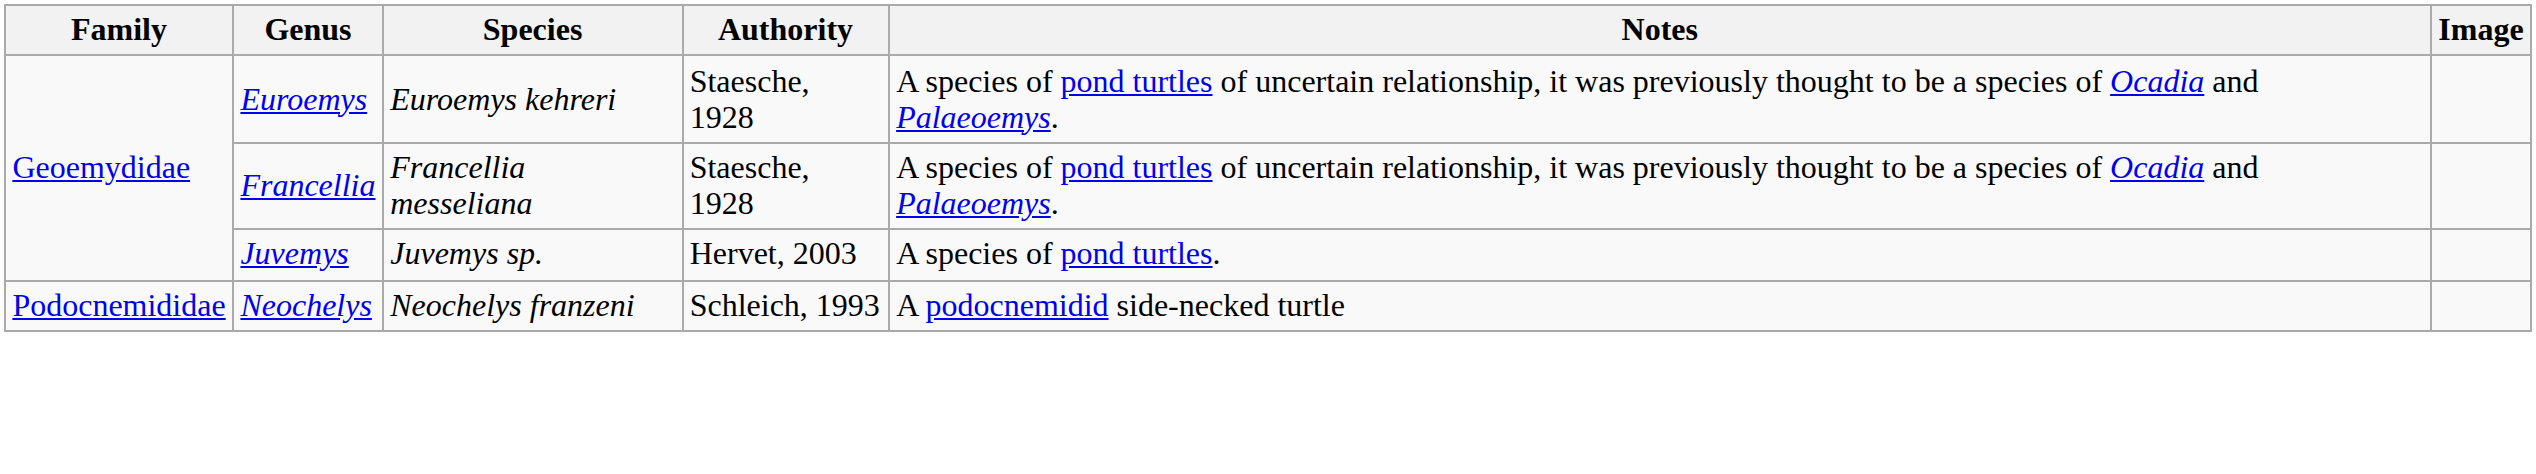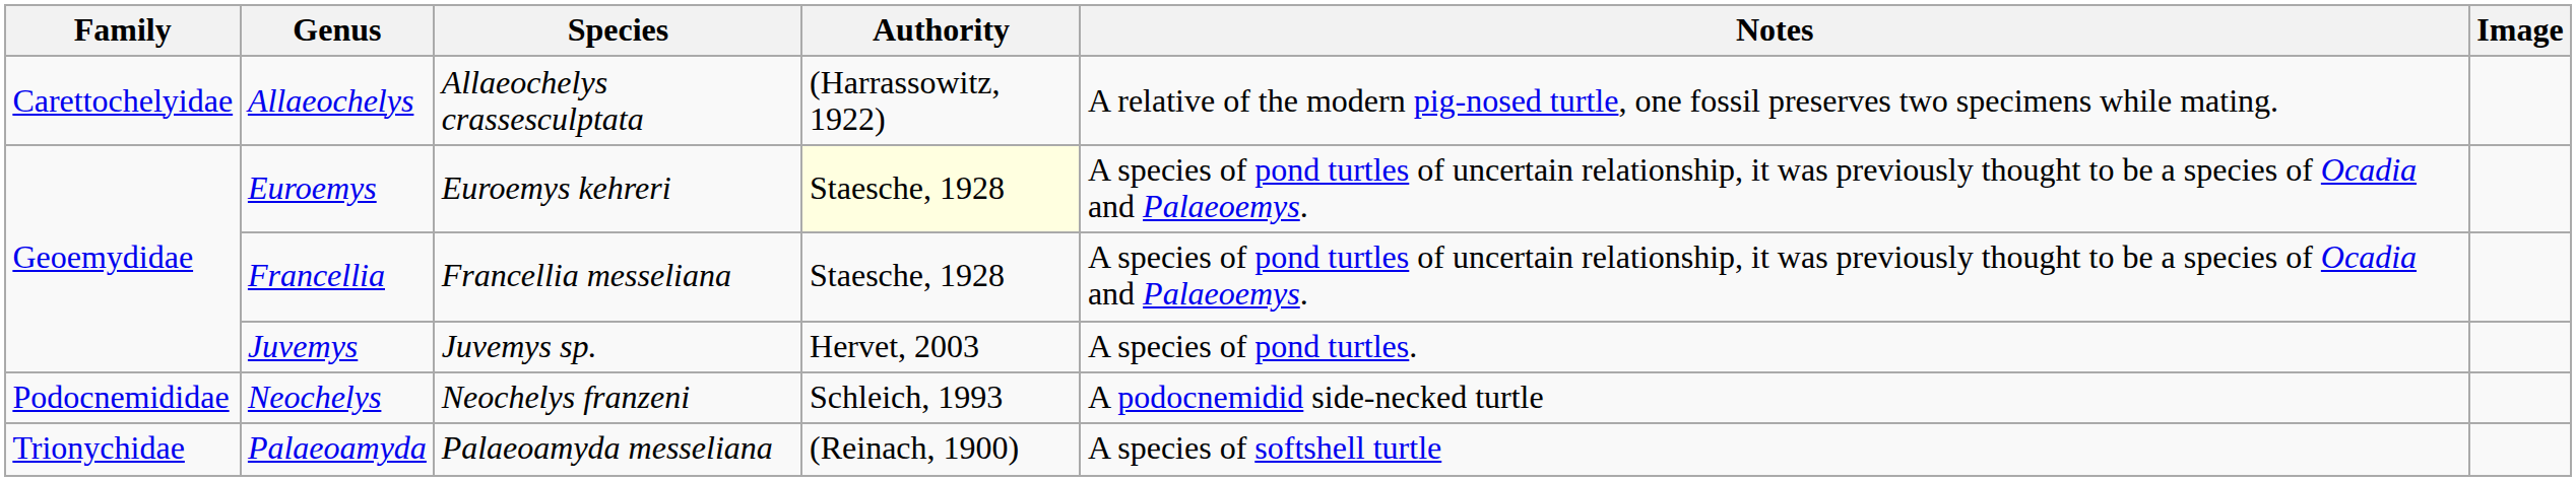+ row: Carettochelyidae | Allaeochelys | Allaeochelys crassesculptata | (Harrassowitz, 1922) | A relative of the modern pig-nosed turtle, one fossil preserves two specimens while mating.
Euroemys | Authority: no background -> lightyellow background
+ row: Trionychidae | Palaeoamyda | Palaeoamyda messeliana | (Reinach, 1900) | A species of softshell turtle
